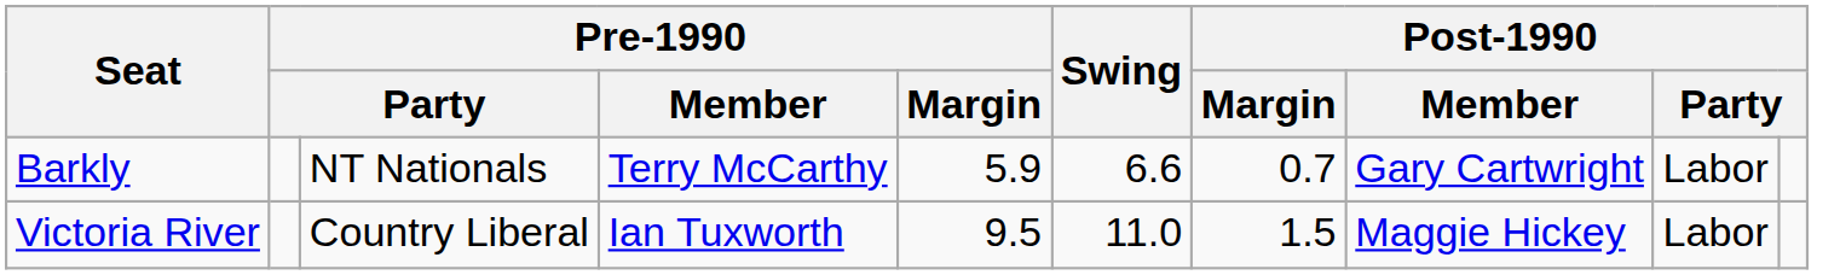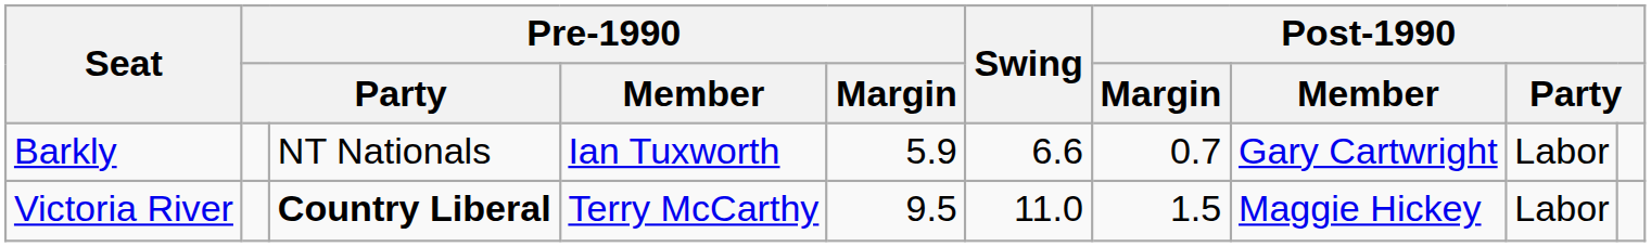Barkly | Pre-1990 / Member: Terry McCarthy -> Ian Tuxworth
Victoria River | column 3: normal -> bold
Victoria River | Pre-1990 / Member: Ian Tuxworth -> Terry McCarthy
